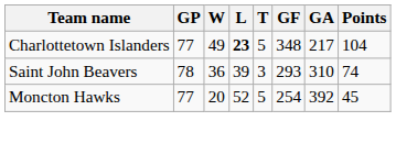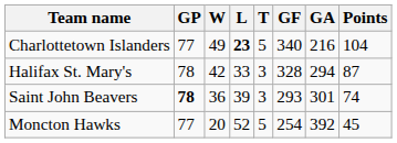Charlottetown Islanders | GF: 348 -> 340
Charlottetown Islanders | GA: 217 -> 216
+ row: Halifax St. Mary's | 78 | 42 | 33 | 3 | 328 | 294 | 87
Saint John Beavers | GP: normal -> bold
Saint John Beavers | GA: 310 -> 301
